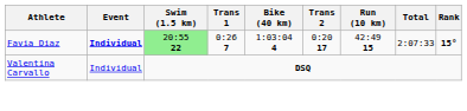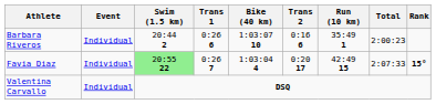+ row: Barbara Riveros | Individual | 20:44 2 | 0:26 6 | 1:03:07 10 | 0:16 6 | 35:49 1 | 2:00:23
Favia Diaz | Event: bold -> normal
